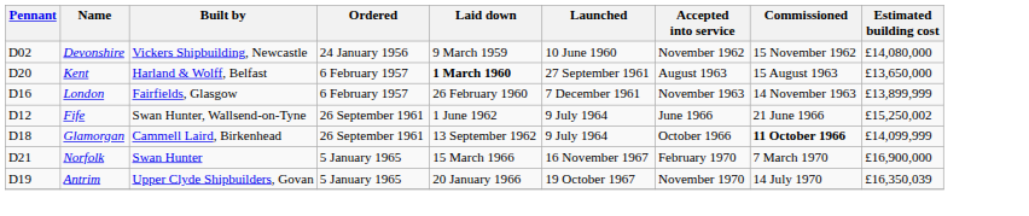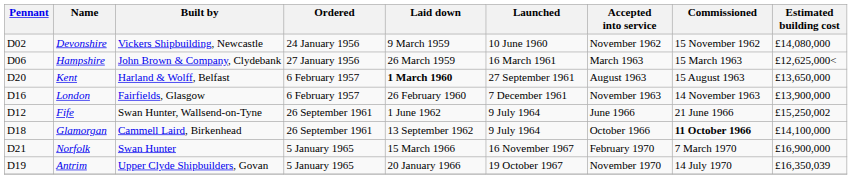+ row: D06 | Hampshire | John Brown & Company, Clydebank | 27 January 1956 | 26 March 1959 | 16 March 1961 | March 1963 | 15 March 1963 | £12,625,000<
London | Estimated building cost: £13,899,999 -> £13,900,000
Glamorgan | Estimated building cost: £14,099,999 -> £14,100,000
